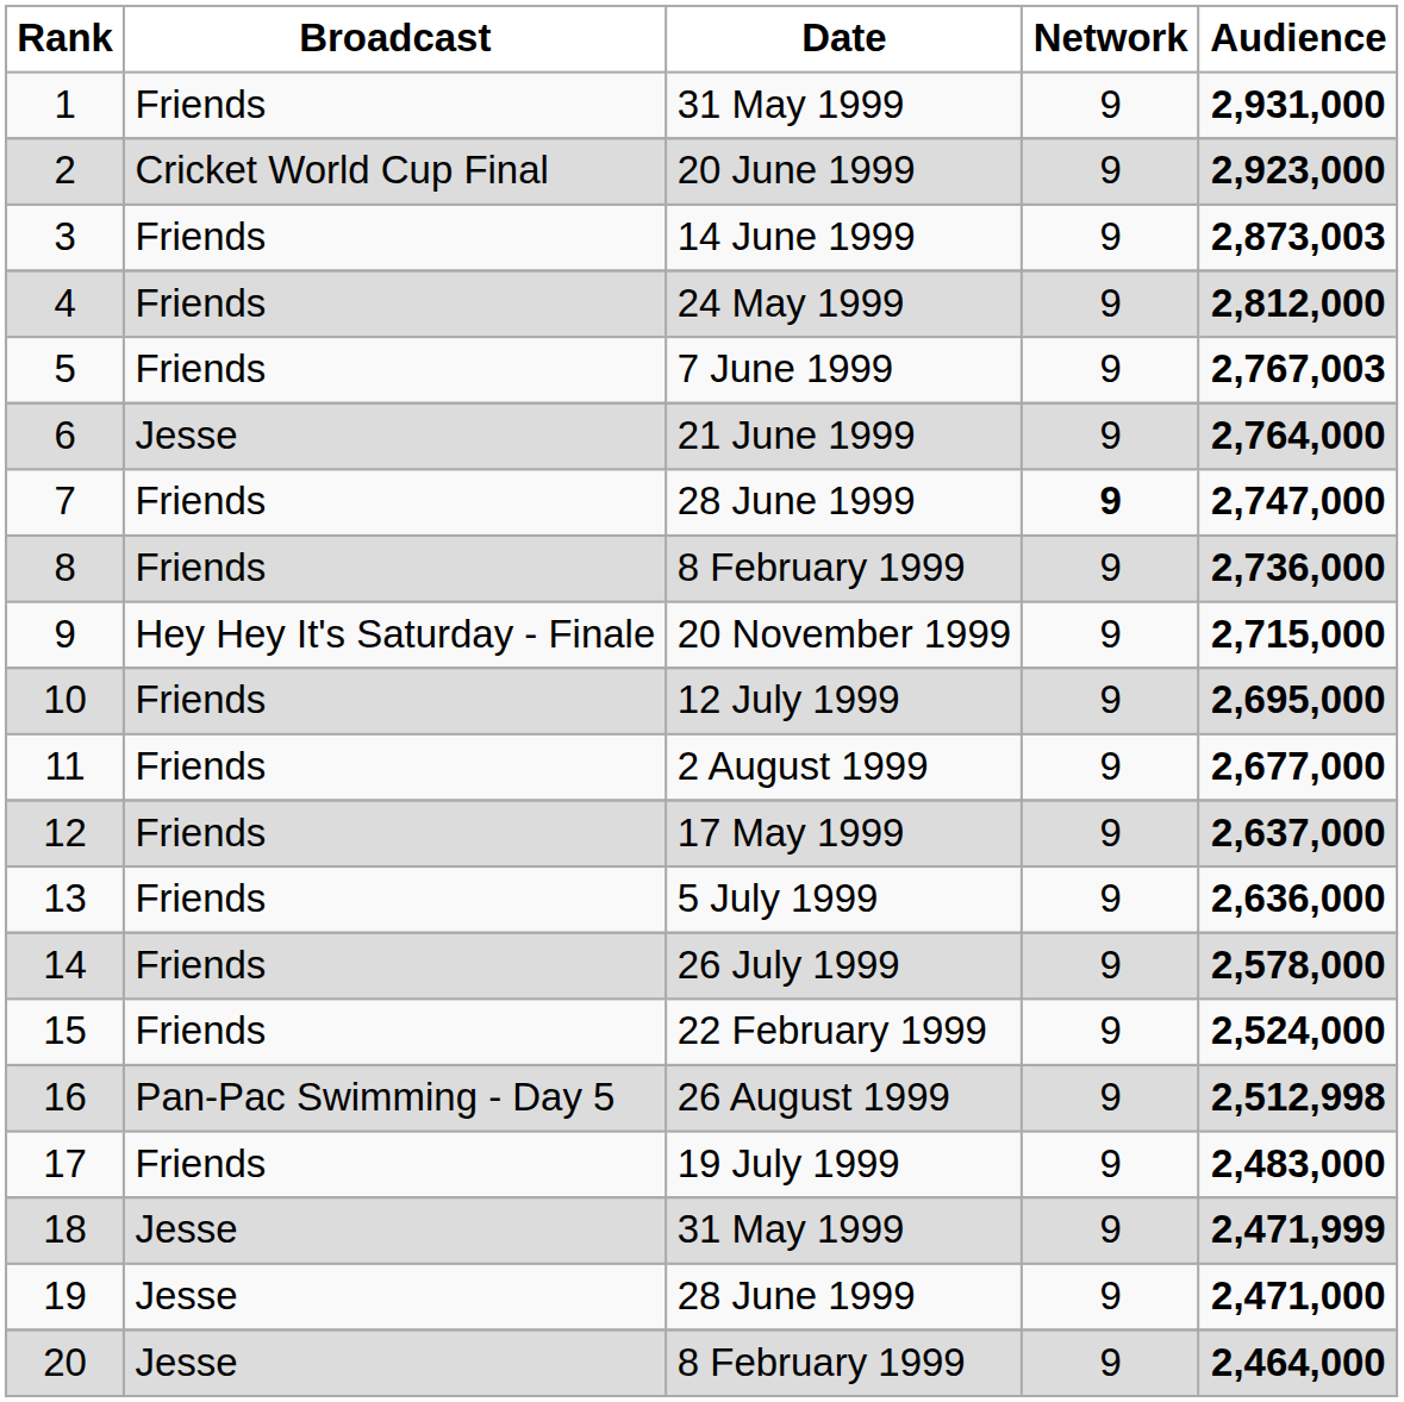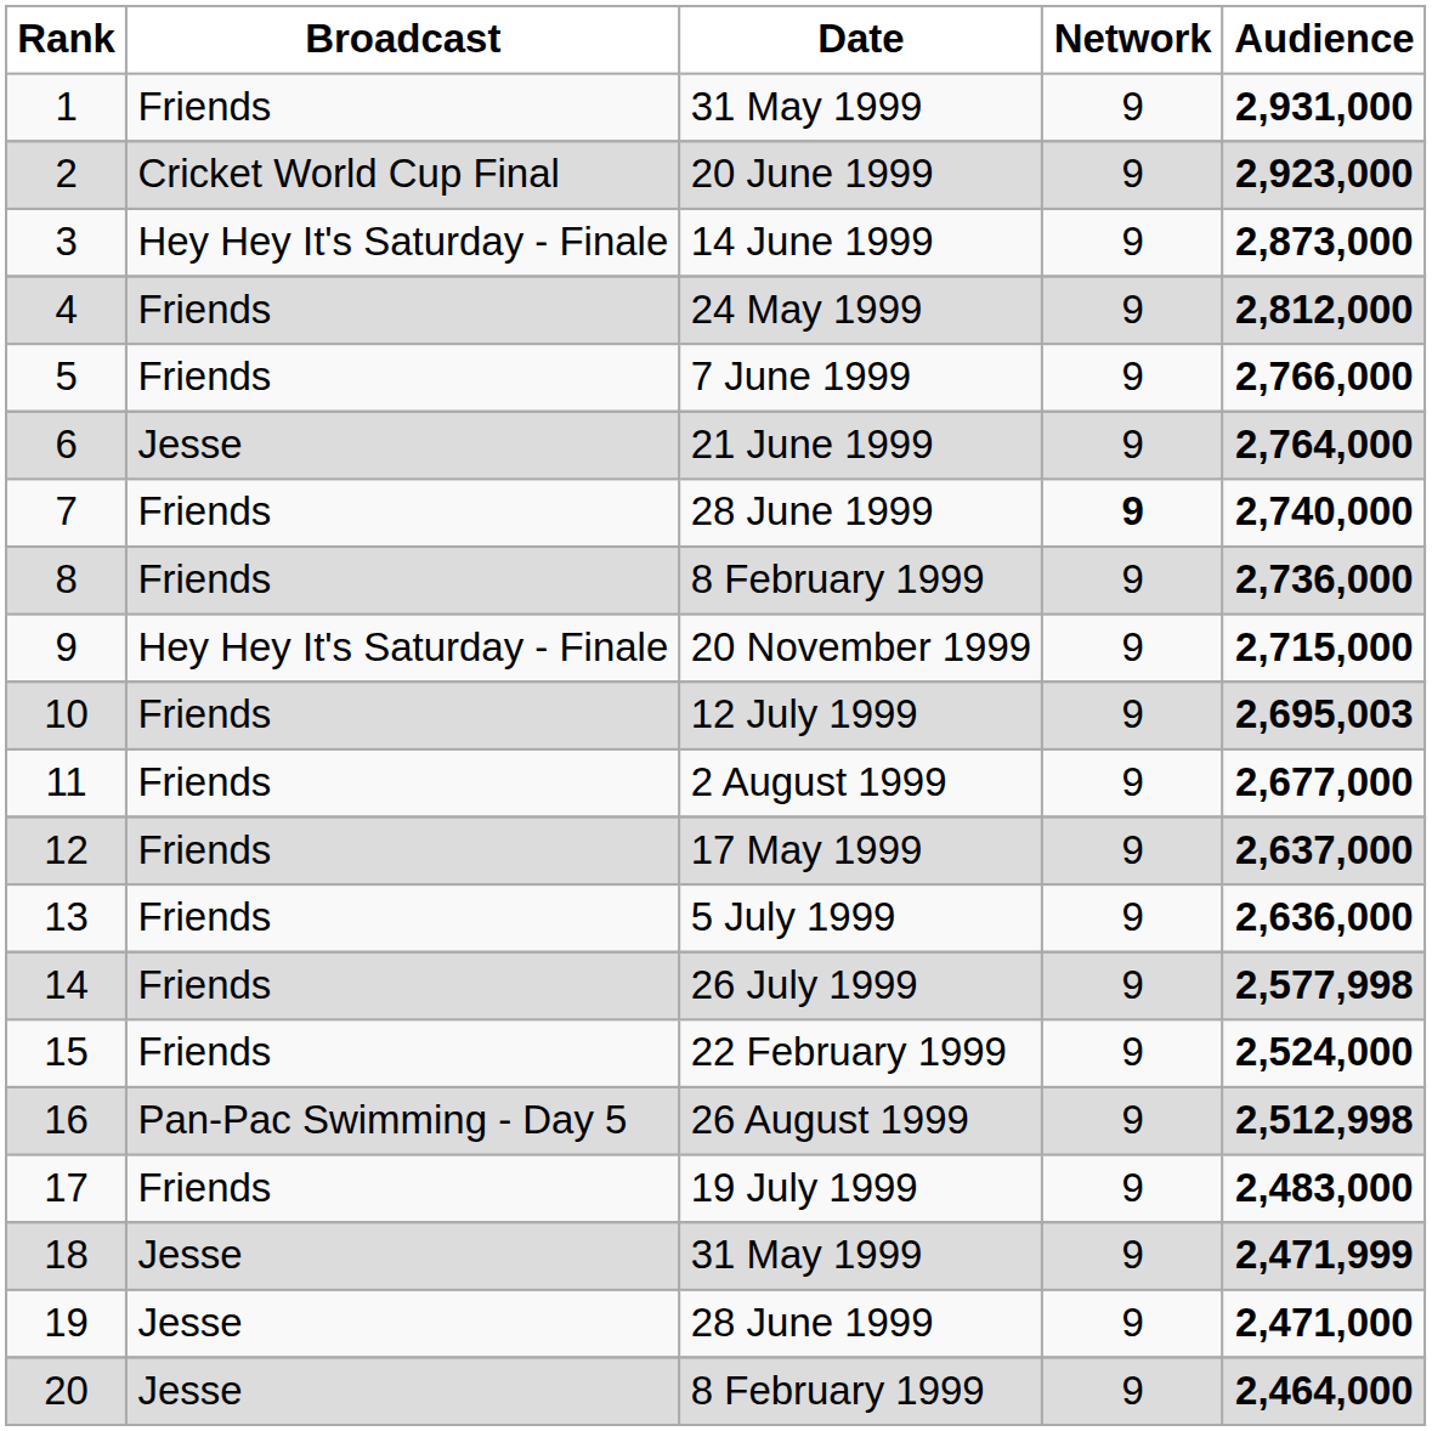3 | Broadcast: Friends -> Hey Hey It's Saturday - Finale
3 | Audience: 2,873,003 -> 2,873,000
5 | Audience: 2,767,003 -> 2,766,000
7 | Audience: 2,747,000 -> 2,740,000
10 | Audience: 2,695,000 -> 2,695,003
14 | Audience: 2,578,000 -> 2,577,998
